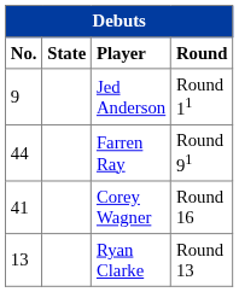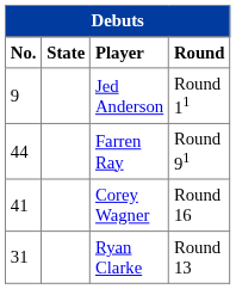Ryan Clarke | No.: 13 -> 31
